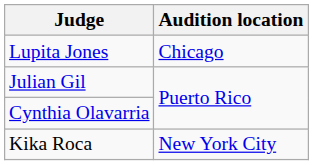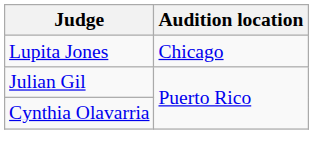- row: Kika Roca | New York City
